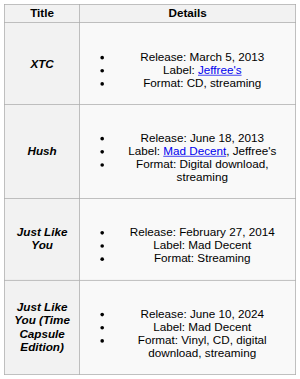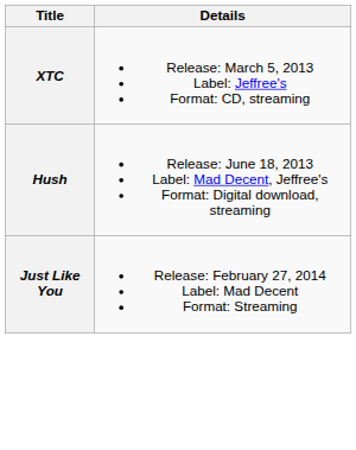- row: Just Like You (Time Capsule Edition) | Release: June 10, 2024 Label: Mad Decent Format: Vinyl, CD, digital download, streaming
